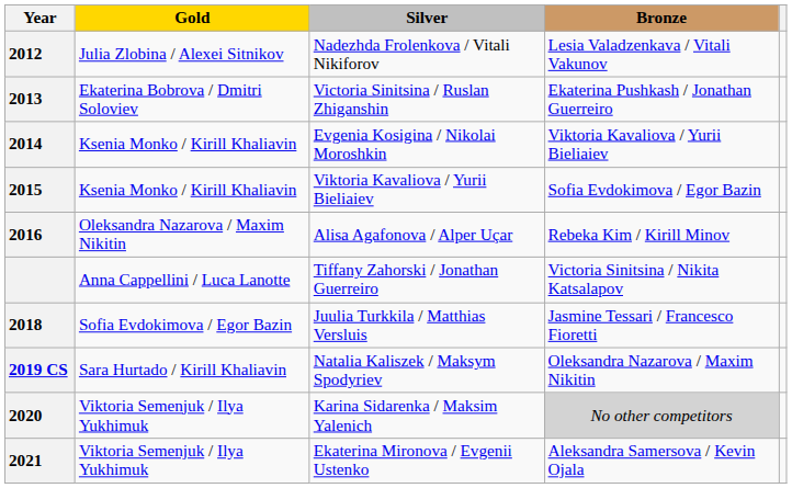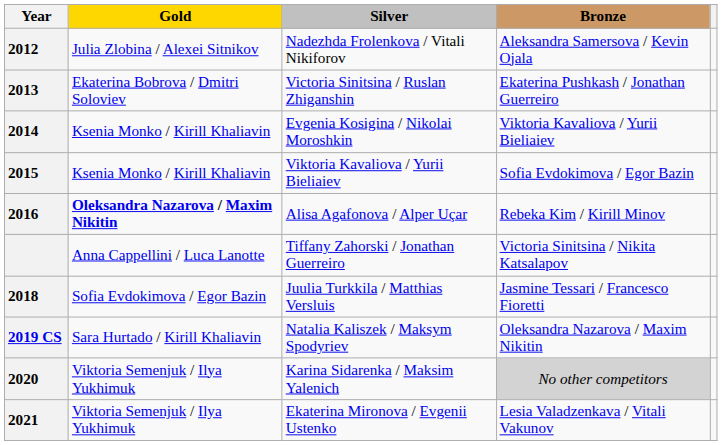2012 | Bronze: Lesia Valadzenkava / Vitali Vakunov -> Aleksandra Samersova / Kevin Ojala
2016 | Gold: normal -> bold
2021 | Bronze: Aleksandra Samersova / Kevin Ojala -> Lesia Valadzenkava / Vitali Vakunov
